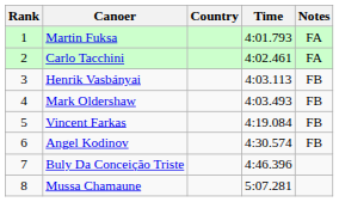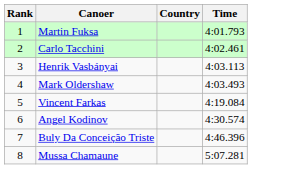- column: Notes | FA | FA | FB | FB | FB | FB
